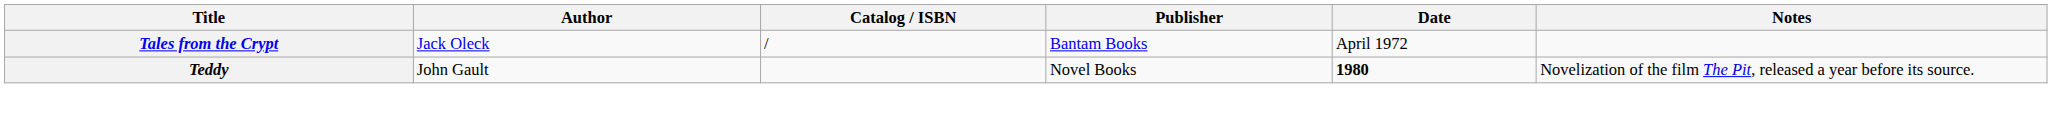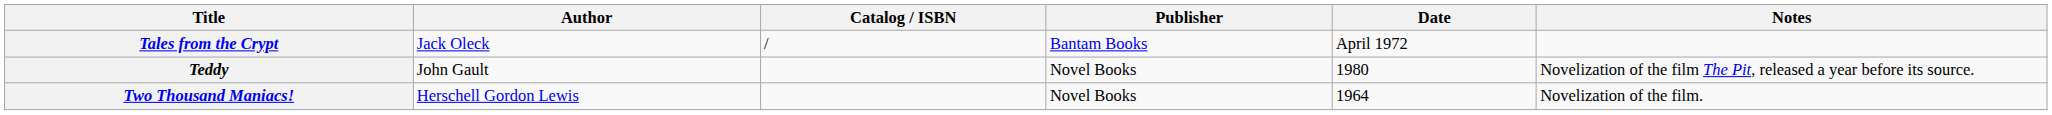Teddy | Date: bold -> normal
+ row: Two Thousand Maniacs! | Herschell Gordon Lewis | Novel Books | 1964 | Novelization of the film.
